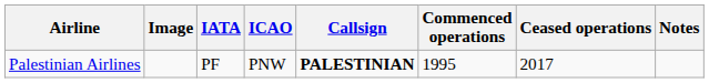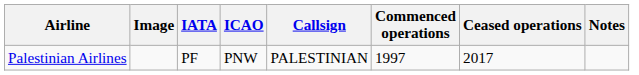Palestinian Airlines | Callsign: bold -> normal
Palestinian Airlines | Commenced operations: 1995 -> 1997
